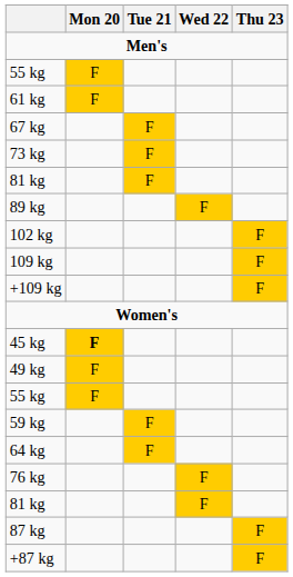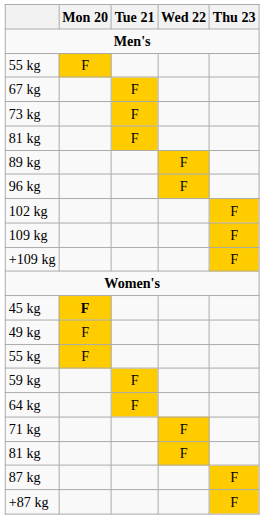- row: 61 kg | F
+ row: 96 kg | F
+ row: 71 kg | F
- row: 76 kg | F
